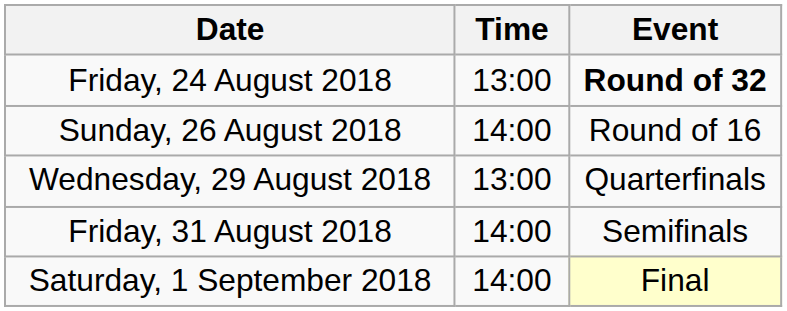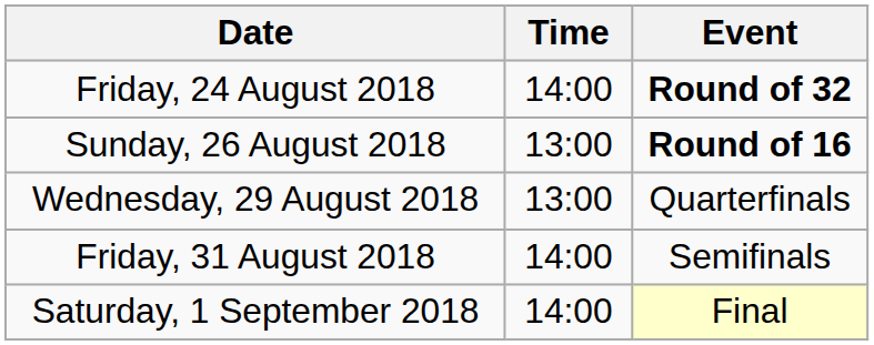Friday, 24 August 2018 | Time: 13:00 -> 14:00
Sunday, 26 August 2018 | Time: 14:00 -> 13:00
Sunday, 26 August 2018 | Event: normal -> bold
